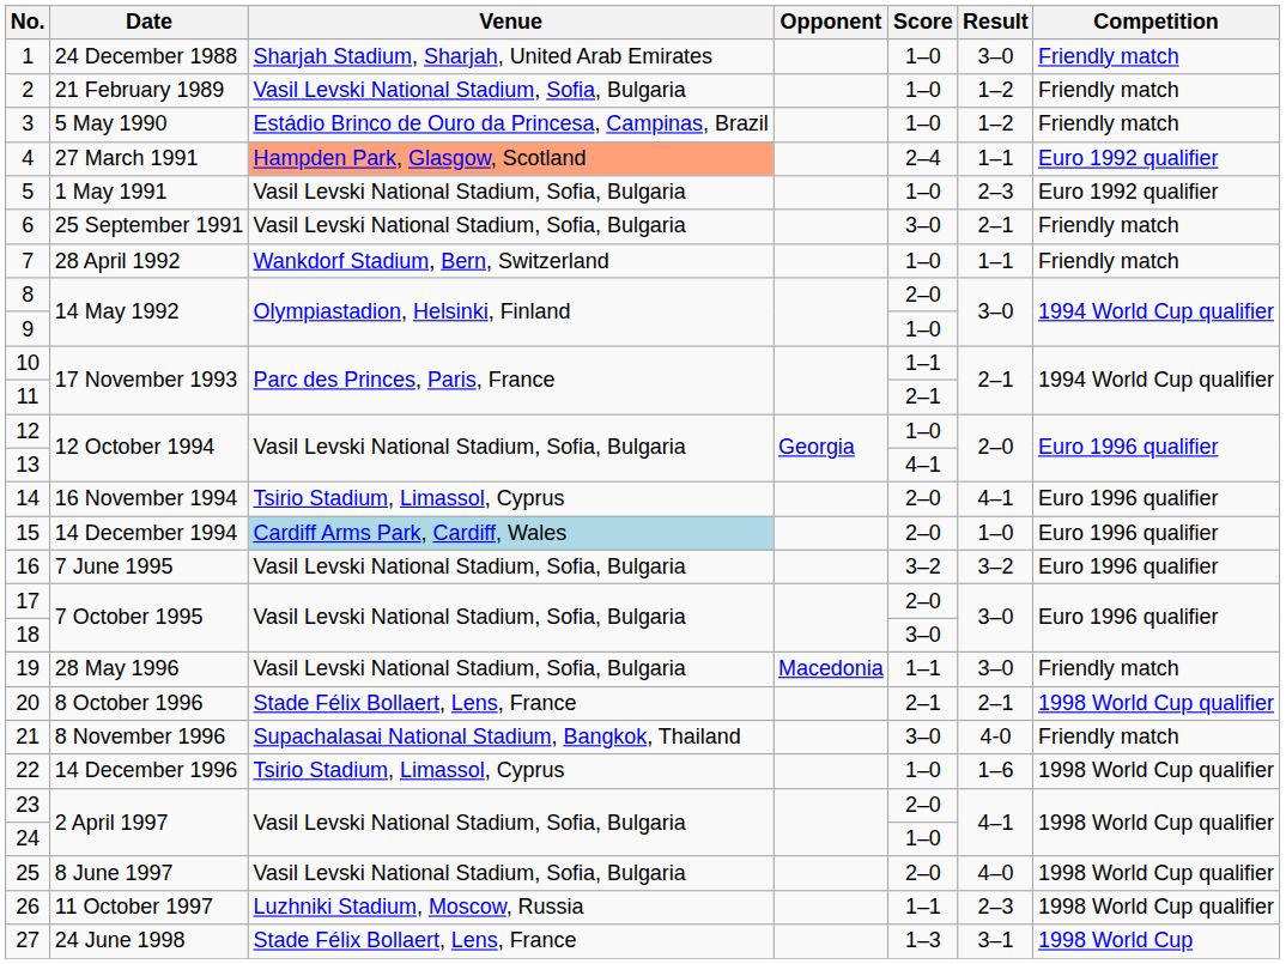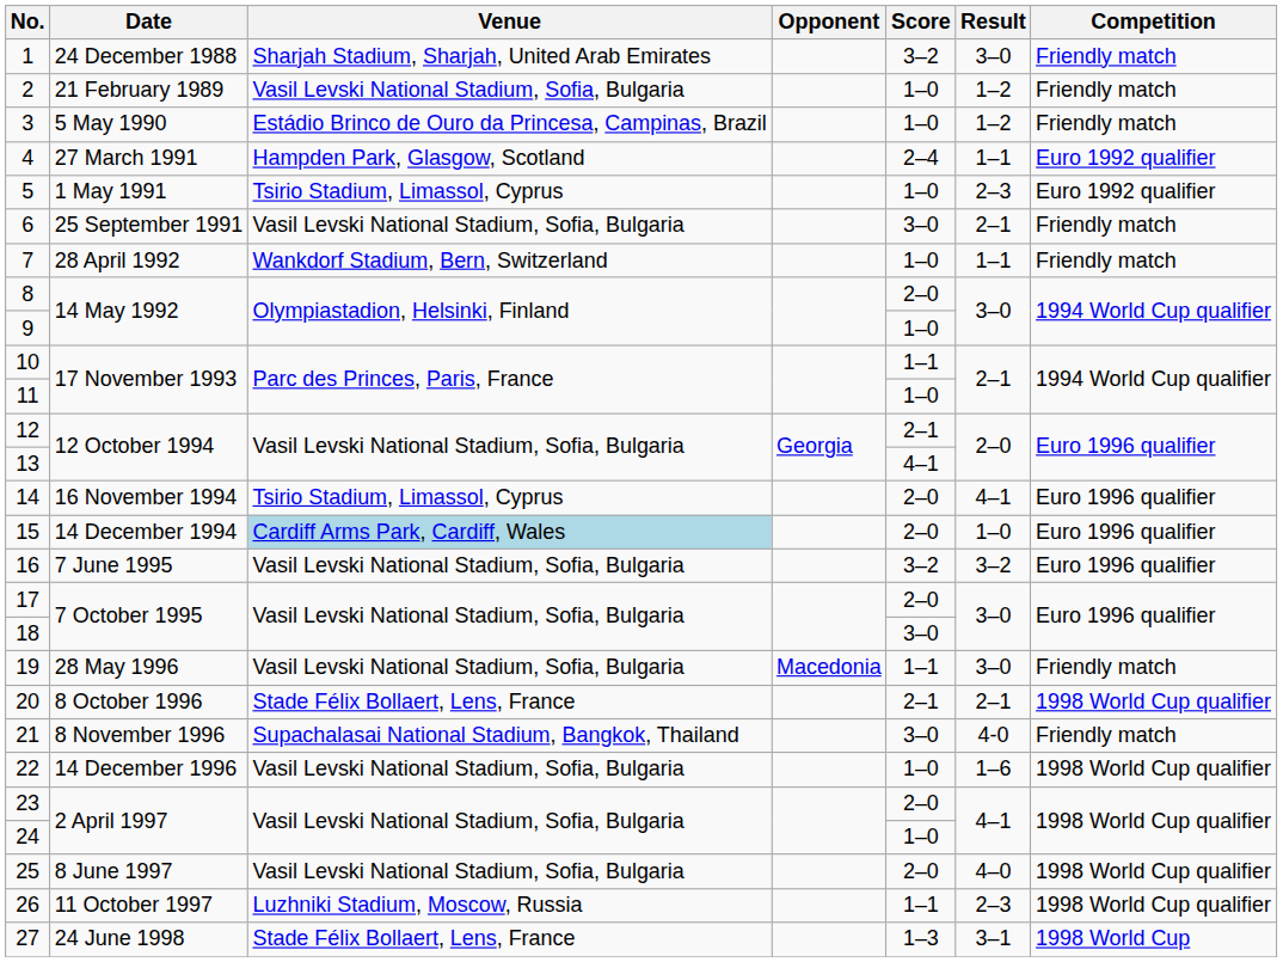1 | Score: 1–0 -> 3–2
4 | Venue: lightsalmon background -> no background
5 | Venue: Vasil Levski National Stadium, Sofia, Bulgaria -> Tsirio Stadium, Limassol, Cyprus
11 | Score: 2–1 -> 1–0
12 | Score: 1–0 -> 2–1
22 | Venue: Tsirio Stadium, Limassol, Cyprus -> Vasil Levski National Stadium, Sofia, Bulgaria
